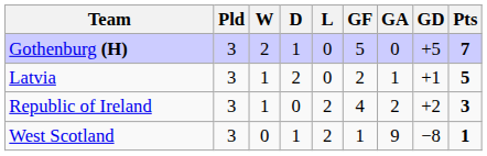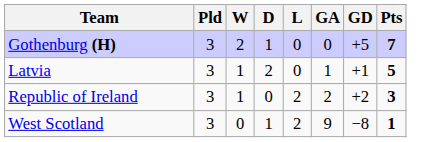- column: GF | 5 | 2 | 4 | 1
